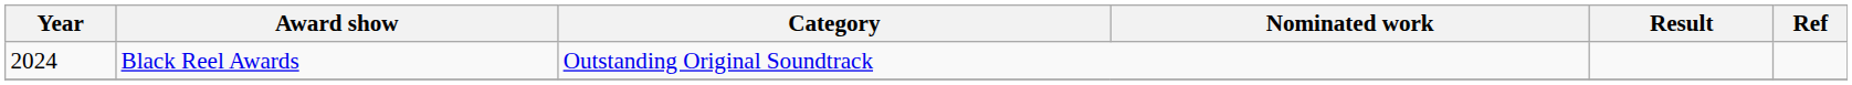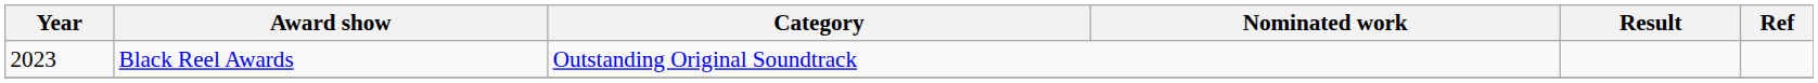Black Reel Awards | Year: 2024 -> 2023
